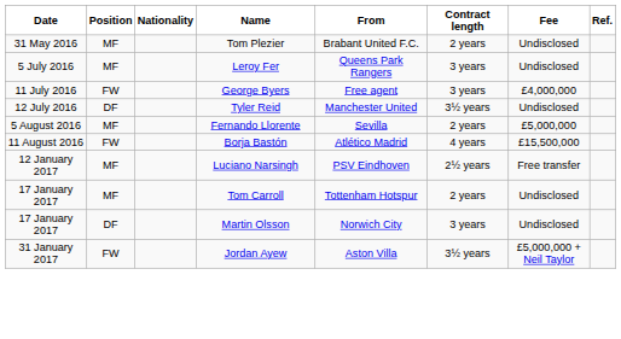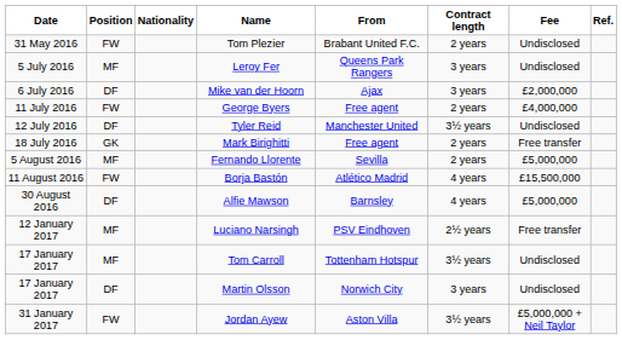Tom Plezier | Position: MF -> FW
+ row: 6 July 2016 | DF | Mike van der Hoorn | Ajax | 3 years | £2,000,000
George Byers | Contract length: 3 years -> 2 years
+ row: 18 July 2016 | GK | Mark Birighitti | Free agent | 2 years | Free transfer
+ row: 30 August 2016 | DF | Alfie Mawson | Barnsley | 4 years | £5,000,000
Tom Carroll | Contract length: 2 years -> 3½ years
